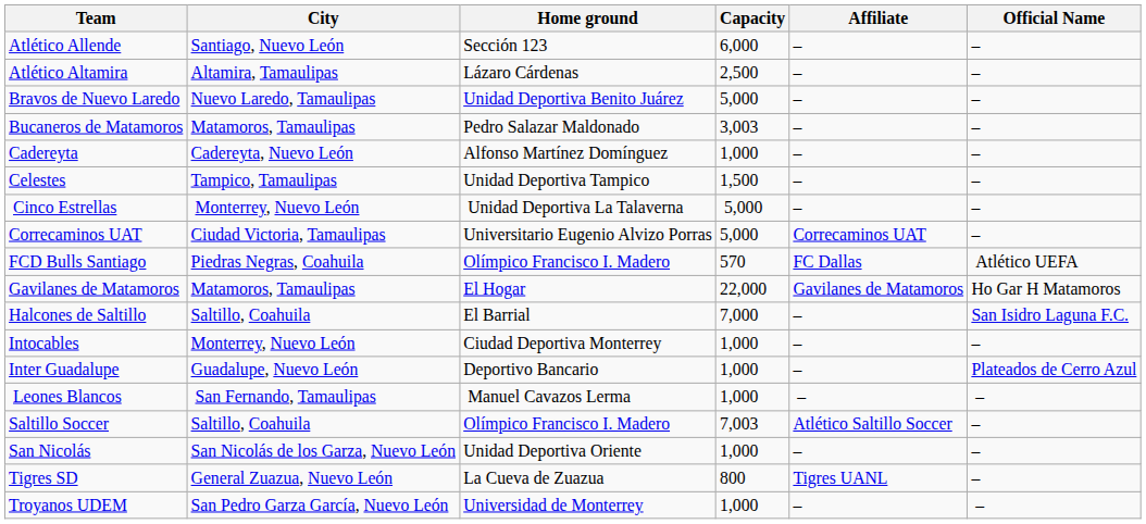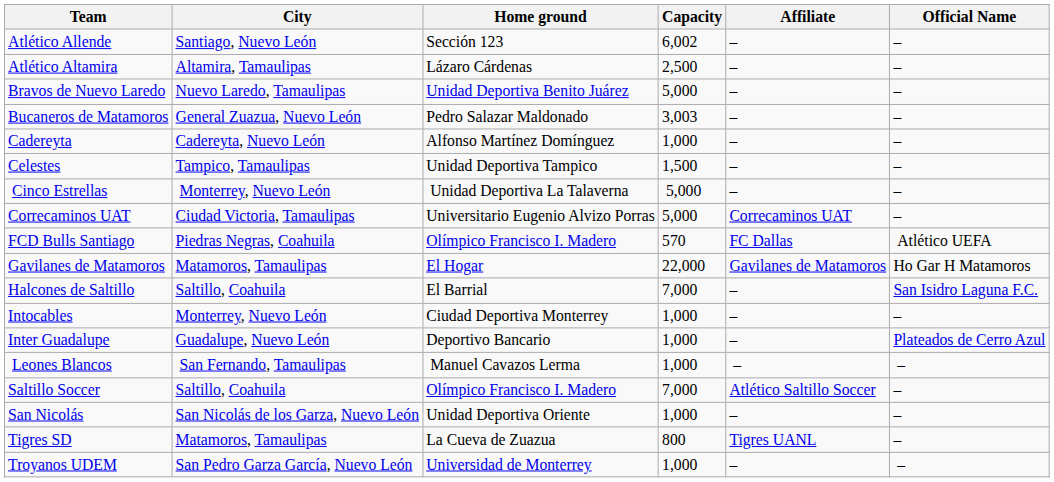Atlético Allende | Capacity: 6,000 -> 6,002
Bucaneros de Matamoros | City: Matamoros, Tamaulipas -> General Zuazua, Nuevo León
Saltillo Soccer | Capacity: 7,003 -> 7,000
Tigres SD | City: General Zuazua, Nuevo León -> Matamoros, Tamaulipas
